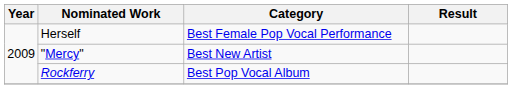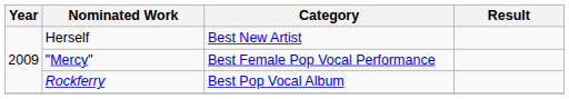Herself | Category: Best Female Pop Vocal Performance -> Best New Artist
"Mercy" | Category: Best New Artist -> Best Female Pop Vocal Performance
